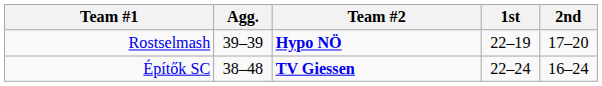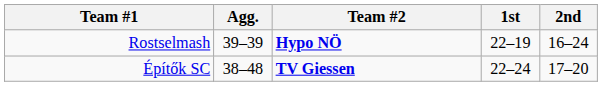Rostselmash | 2nd: 17–20 -> 16–24
Építők SC | 2nd: 16–24 -> 17–20
